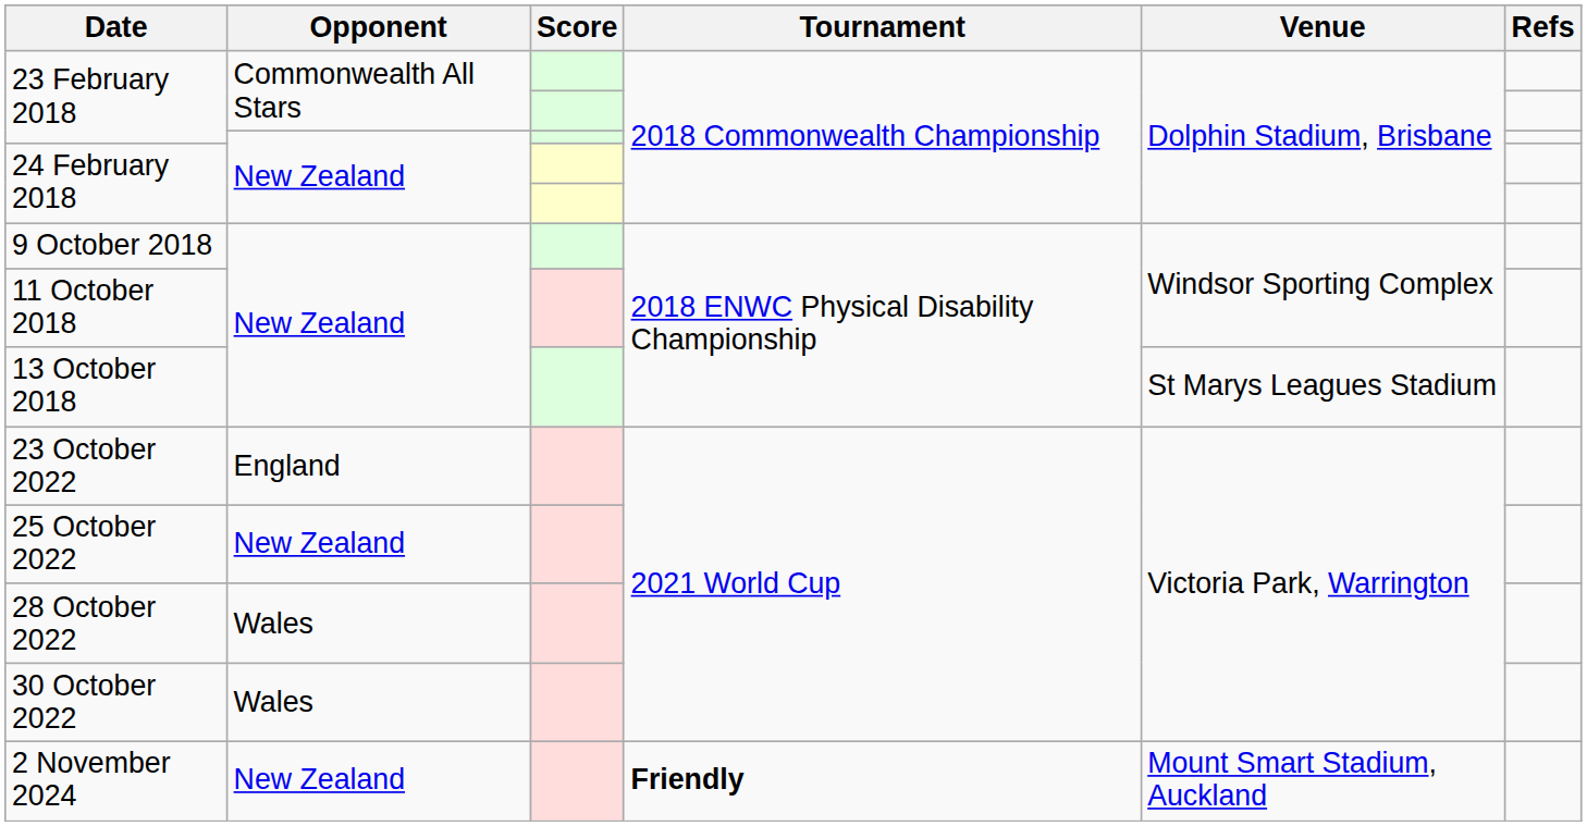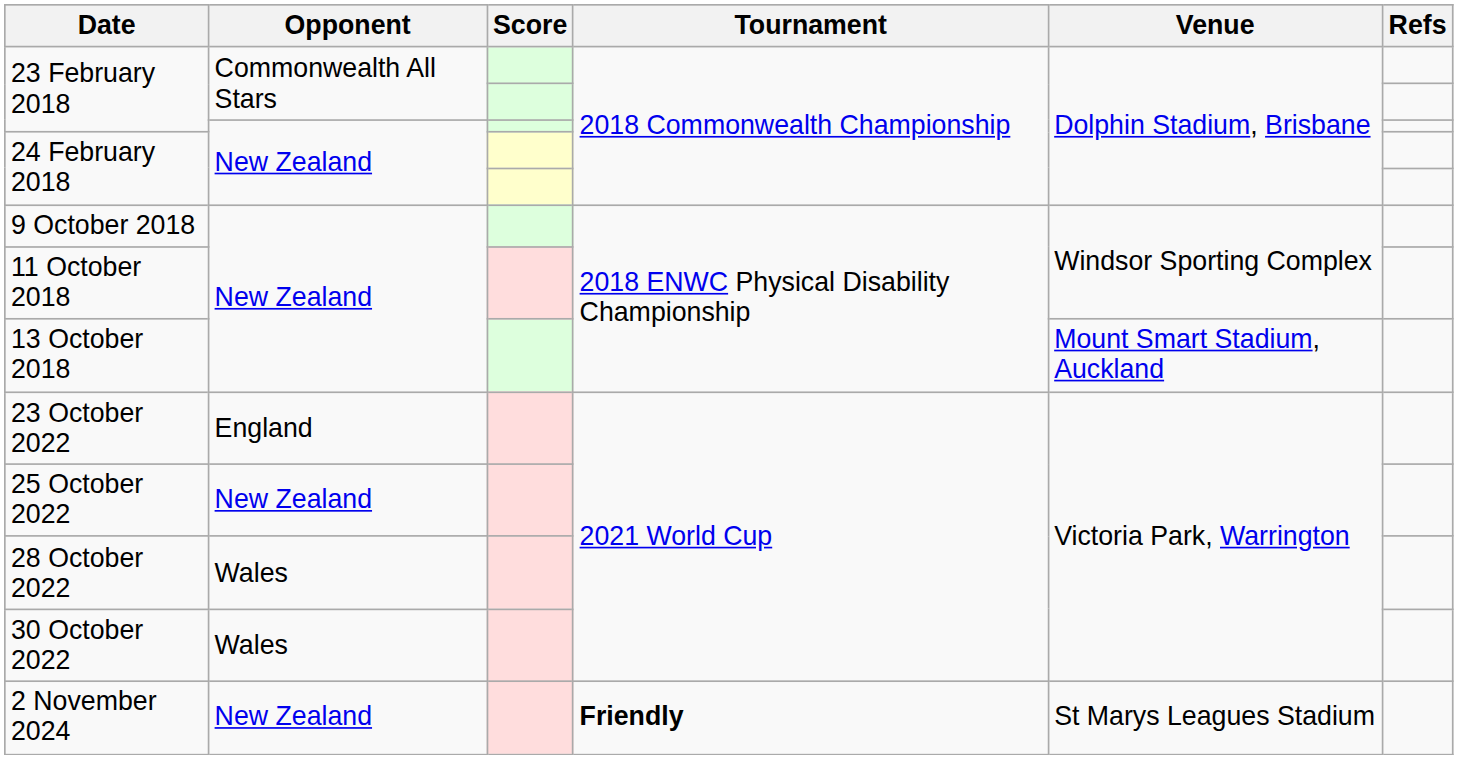13 October 2018 | Venue: St Marys Leagues Stadium -> Mount Smart Stadium, Auckland
2 November 2024 | Venue: Mount Smart Stadium, Auckland -> St Marys Leagues Stadium
